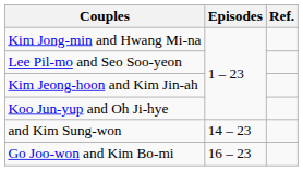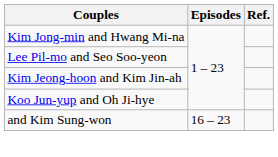and Kim Sung-won | Episodes: 14 – 23 -> 16 – 23
- row: Go Joo-won and Kim Bo-mi | 16 – 23
